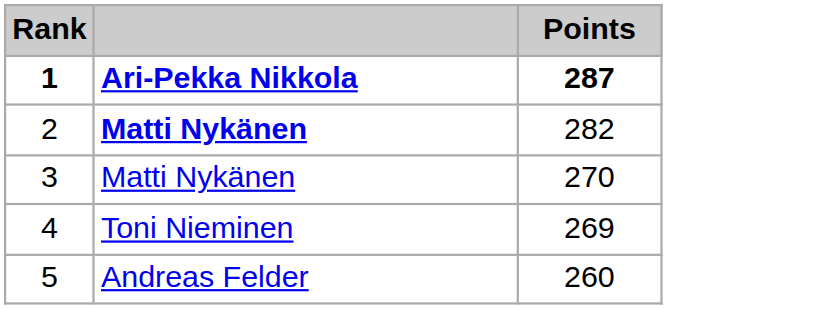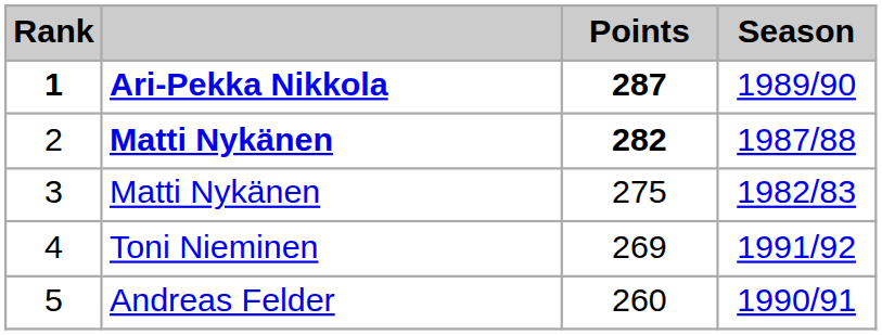+ column: Season | 1989/90 | 1987/88 | 1982/83 | 1991/92 | 1990/91
2 | Points: normal -> bold
3 | Points: 270 -> 275
